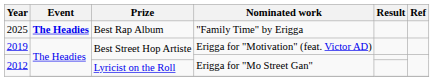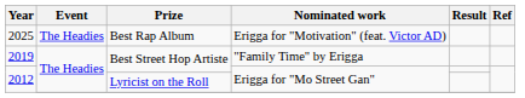2025 | Event: bold -> normal
2025 | Nominated work: "Family Time" by Erigga -> Erigga for "Motivation" (feat. Victor AD)
2019 | Nominated work: Erigga for "Motivation" (feat. Victor AD) -> "Family Time" by Erigga
